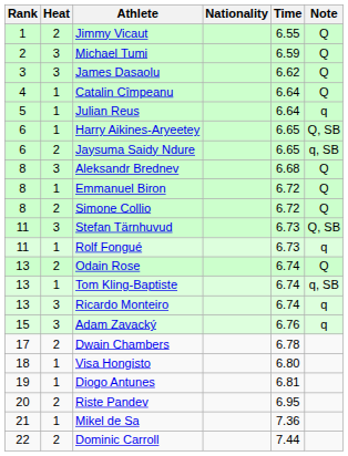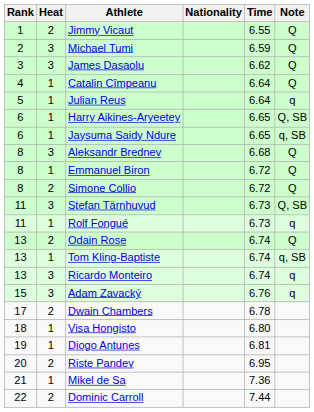Jaysuma Saidy Ndure | Heat: 2 -> 1
